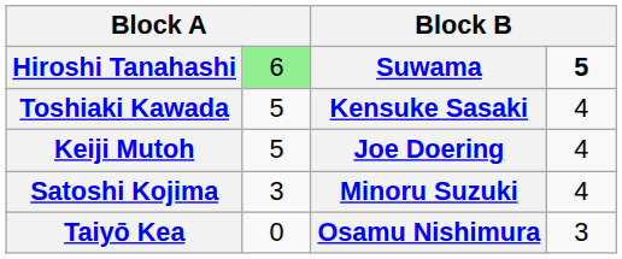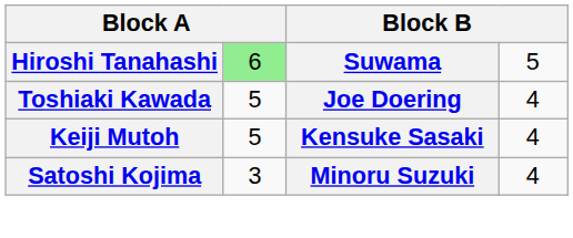Hiroshi Tanahashi | column 4: bold -> normal
Toshiaki Kawada | column 3: Kensuke Sasaki -> Joe Doering
Keiji Mutoh | column 3: Joe Doering -> Kensuke Sasaki
- row: Taiyō Kea | 0 | Osamu Nishimura | 3
